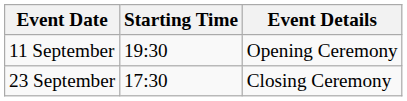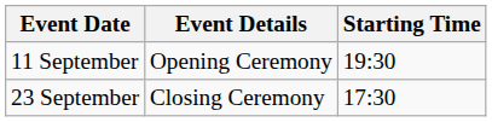columns swapped: Starting Time <-> Event Details
